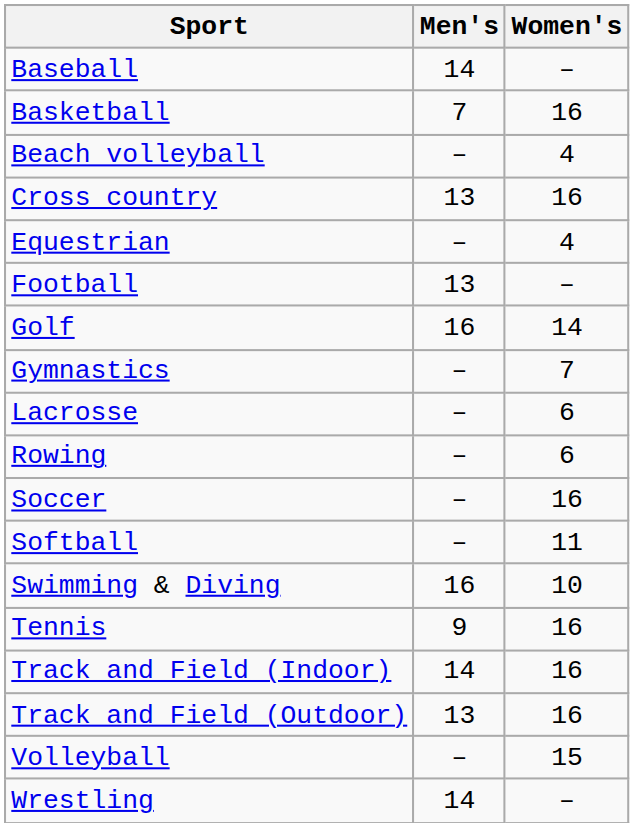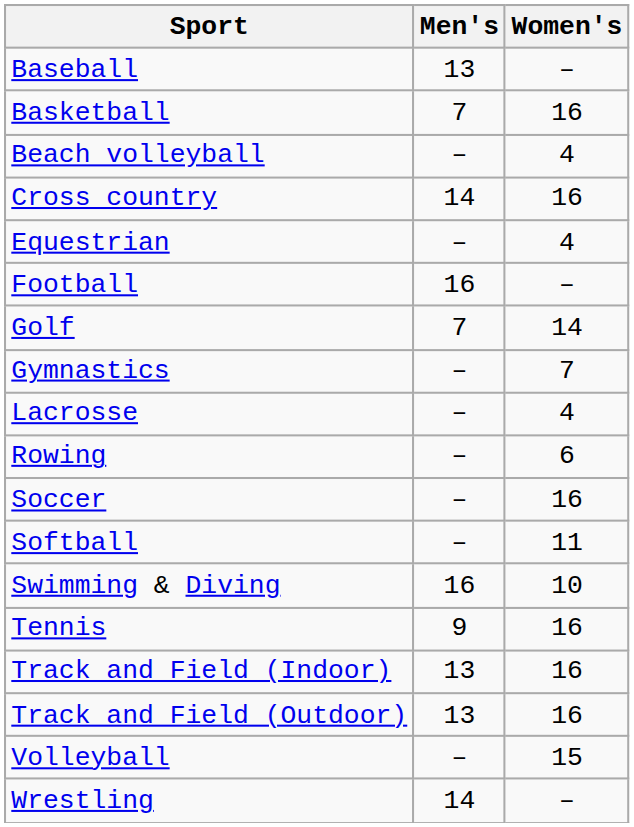Baseball | Men's: 14 -> 13
Cross country | Men's: 13 -> 14
Football | Men's: 13 -> 16
Golf | Men's: 16 -> 7
Lacrosse | Women's: 6 -> 4
Track and Field (Indoor) | Men's: 14 -> 13
